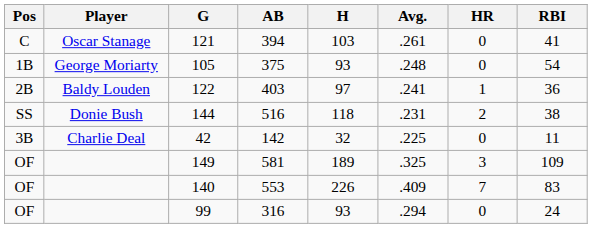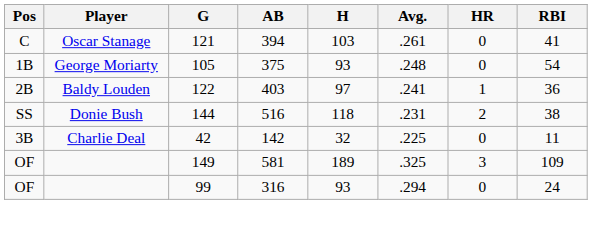- row: OF | 140 | 553 | 226 | .409 | 7 | 83
